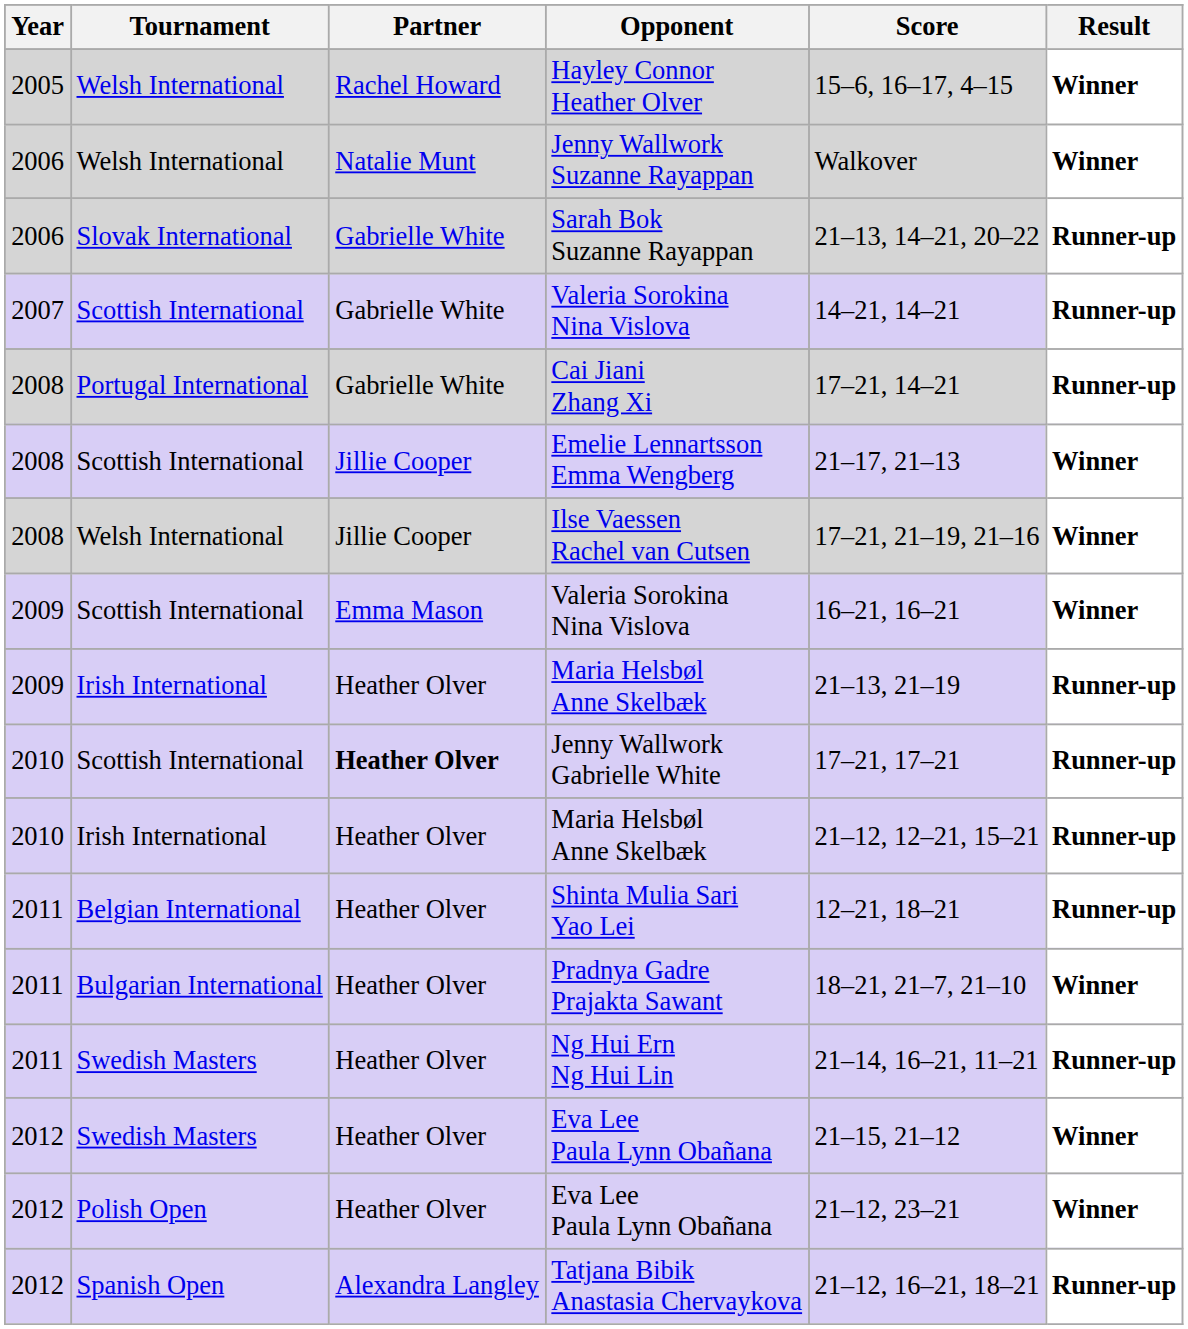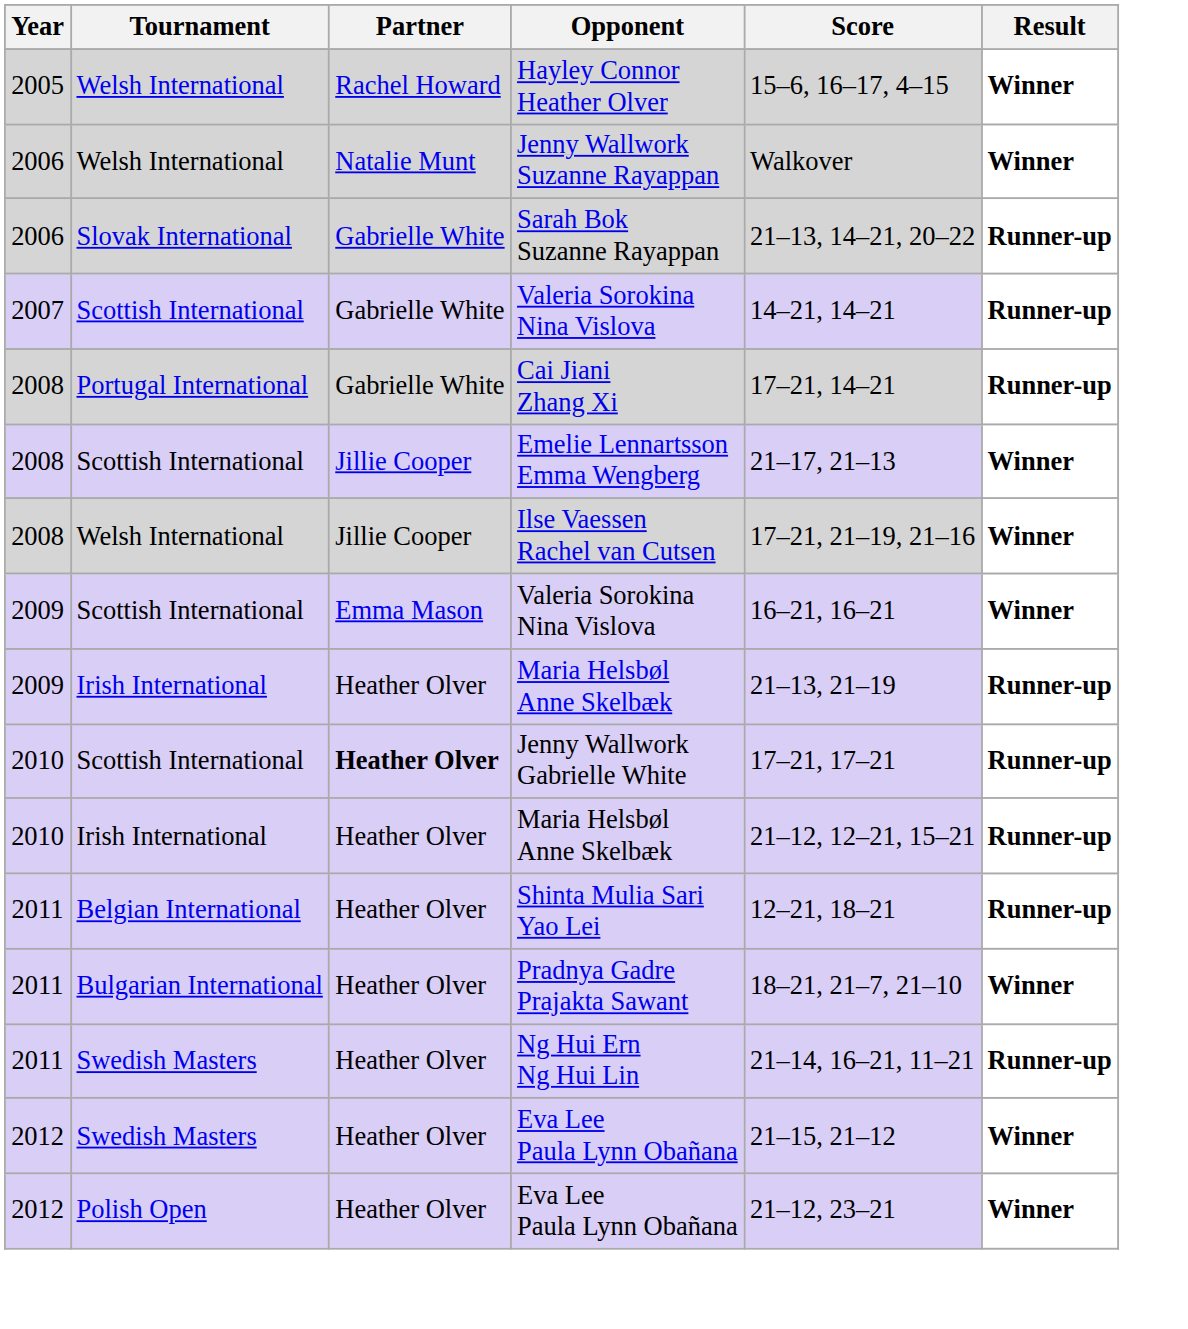- row: 2012 | Spanish Open | Alexandra Langley | Tatjana Bibik Anastasia Chervaykova | 21–12, 16–21, 18–21 | Runner-up
